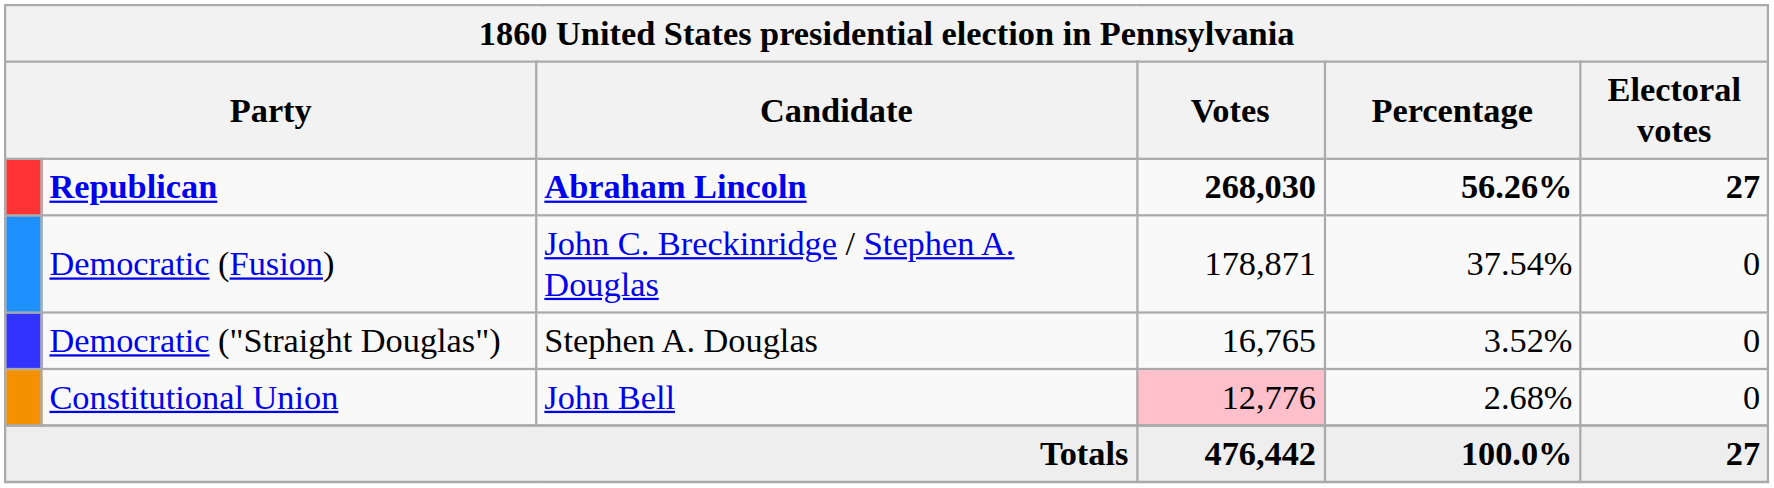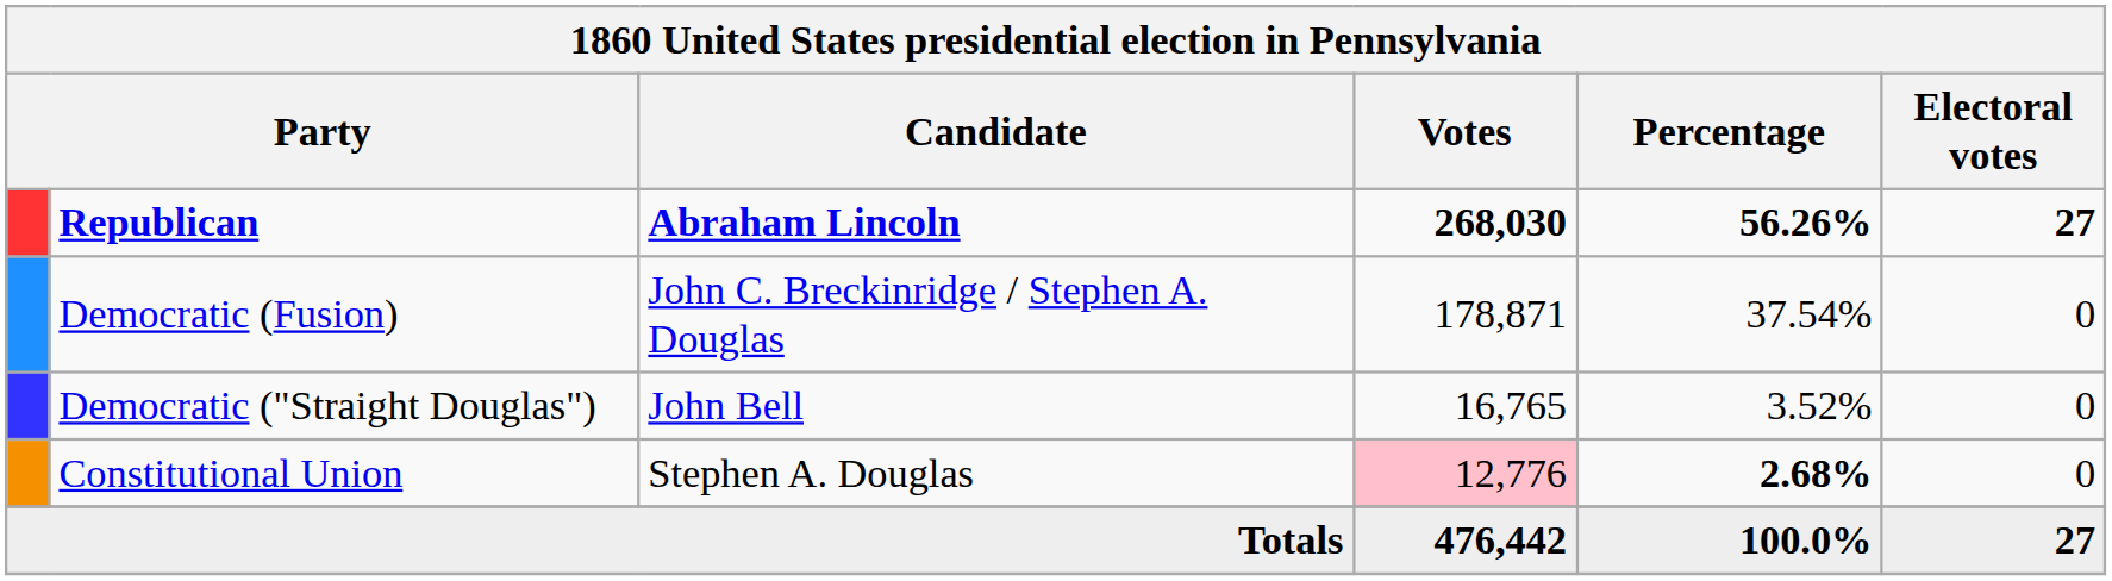Democratic ("Straight Douglas") | Candidate: Stephen A. Douglas -> John Bell
Constitutional Union | Candidate: John Bell -> Stephen A. Douglas
Constitutional Union | Percentage: normal -> bold
